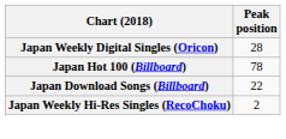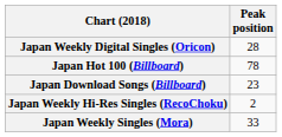Japan Download Songs (Billboard) | Peak position: 22 -> 23
+ row: Japan Weekly Singles (Mora) | 33
